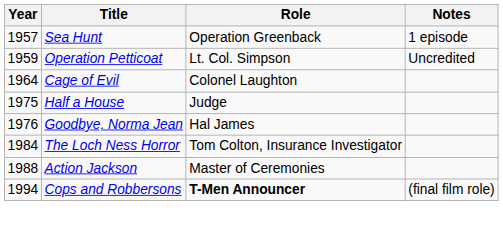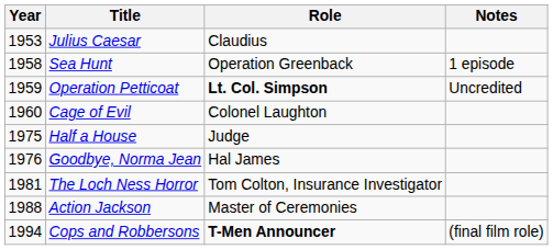+ row: 1953 | Julius Caesar | Claudius
Sea Hunt | Year: 1957 -> 1958
Operation Petticoat | Role: normal -> bold
Cage of Evil | Year: 1964 -> 1960
The Loch Ness Horror | Year: 1984 -> 1981
